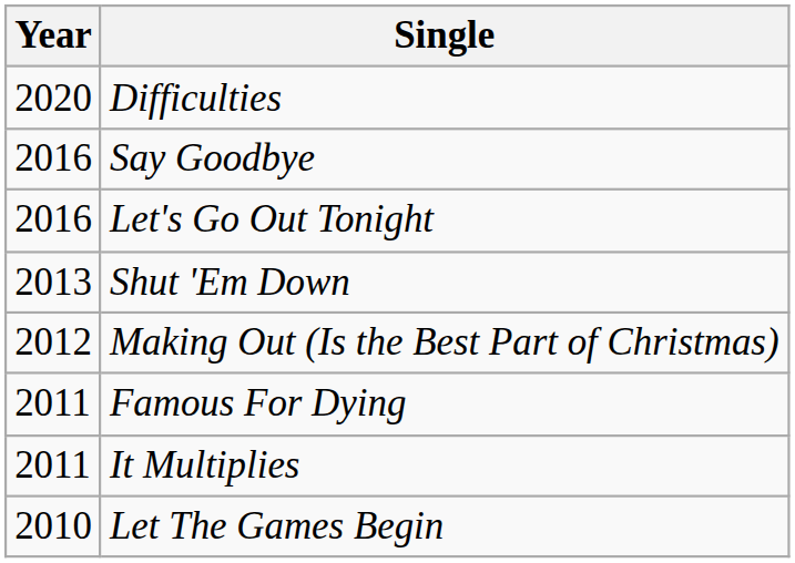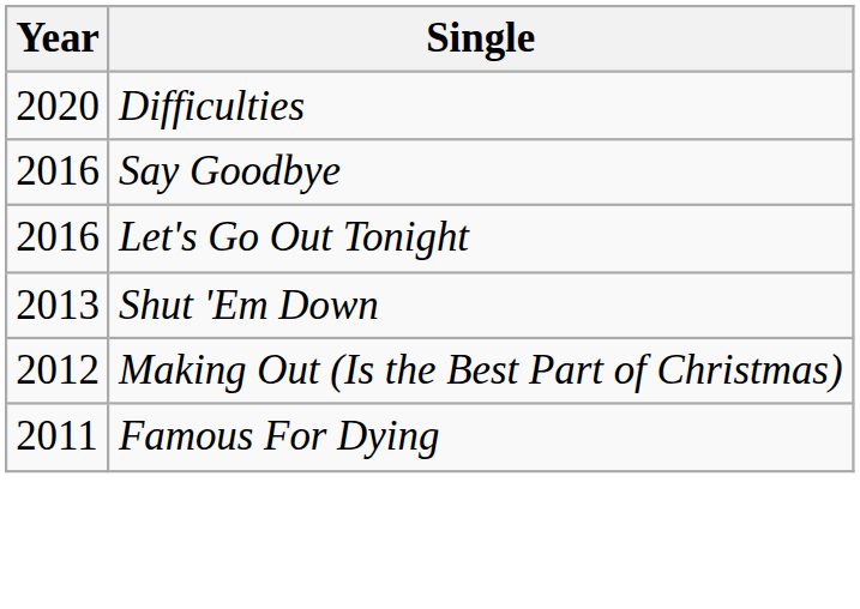- row: 2011 | It Multiplies
- row: 2010 | Let The Games Begin
